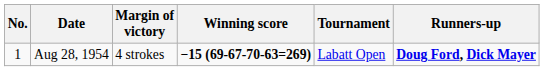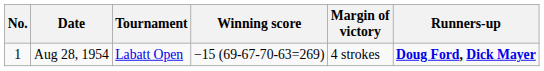columns swapped: Tournament <-> Margin of victory
Aug 28, 1954 | Winning score: bold -> normal
